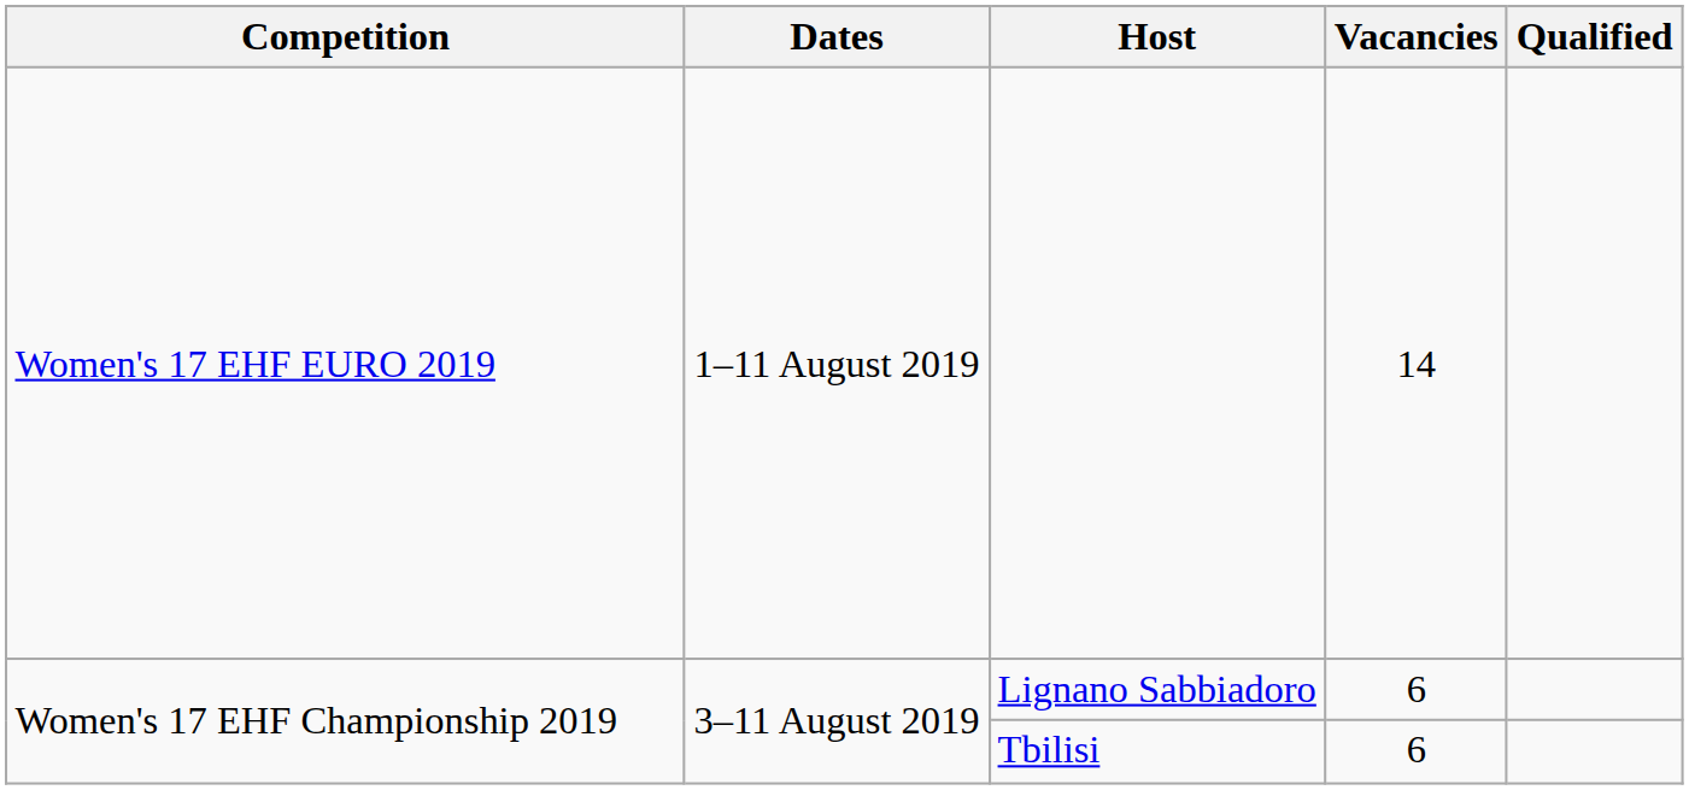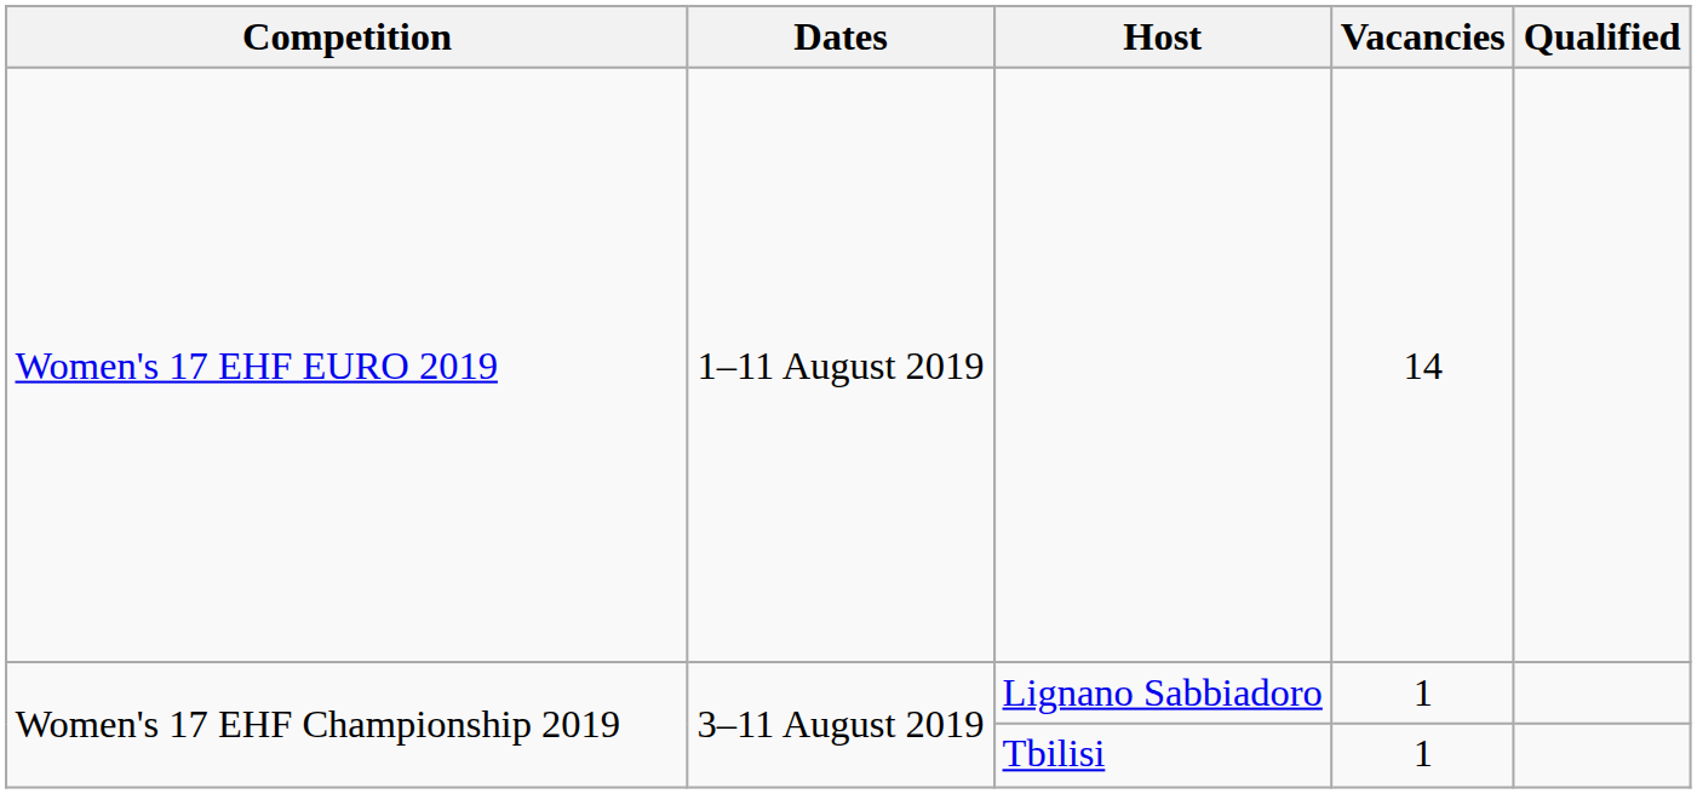Lignano Sabbiadoro | Vacancies: 6 -> 1
Tbilisi | Vacancies: 6 -> 1
